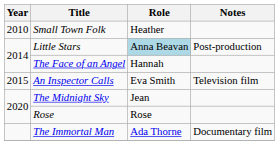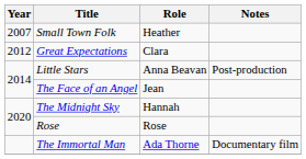Small Town Folk | Year: 2010 -> 2007
+ row: 2012 | Great Expectations | Clara
Little Stars | Role: lightblue background -> no background
The Face of an Angel | Role: Hannah -> Jean
- row: 2015 | An Inspector Calls | Eva Smith | Television film
The Midnight Sky | Role: Jean -> Hannah
